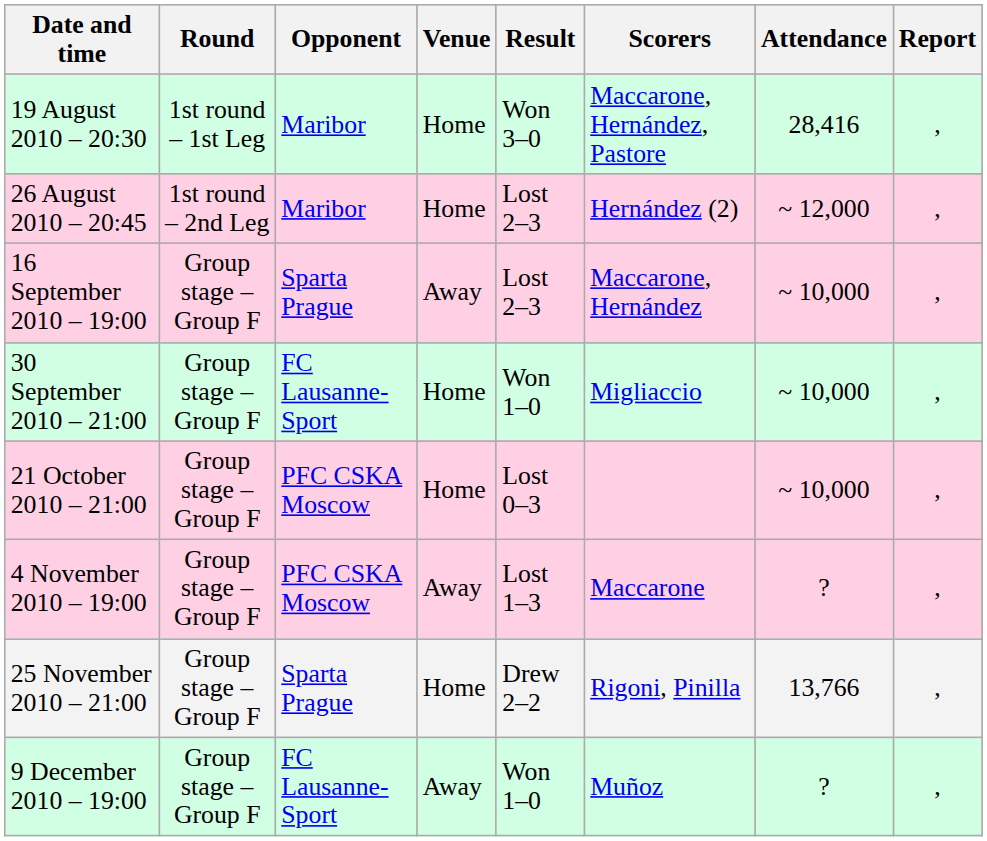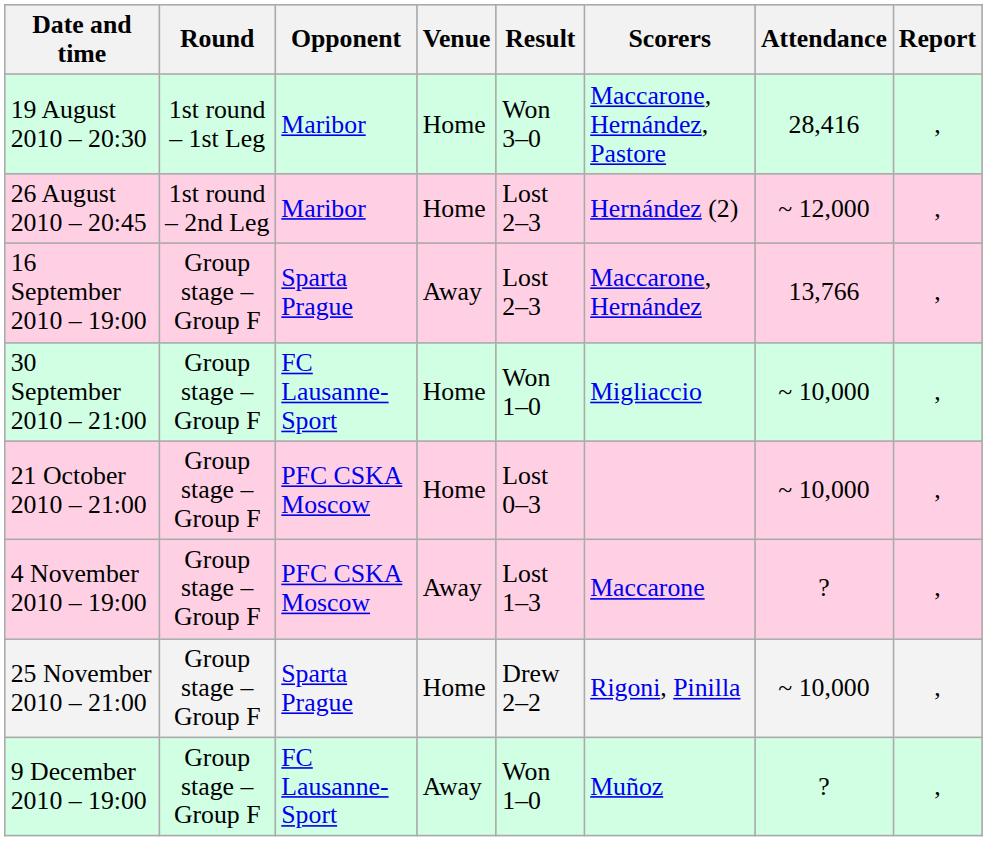16 September 2010 – 19:00 | Attendance: ~ 10,000 -> 13,766
25 November 2010 – 21:00 | Attendance: 13,766 -> ~ 10,000
